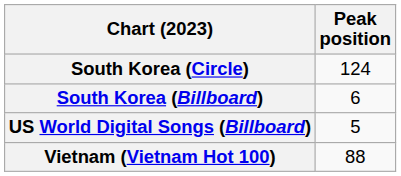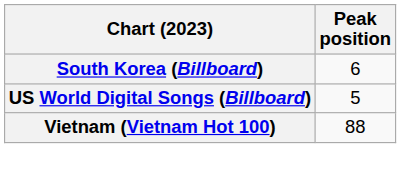- row: South Korea (Circle) | 124
